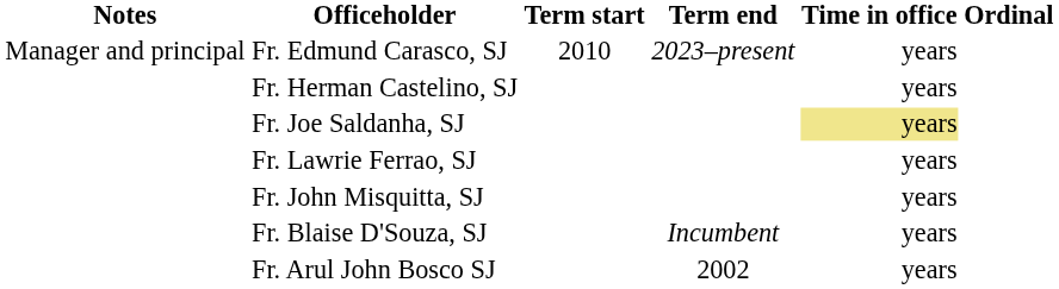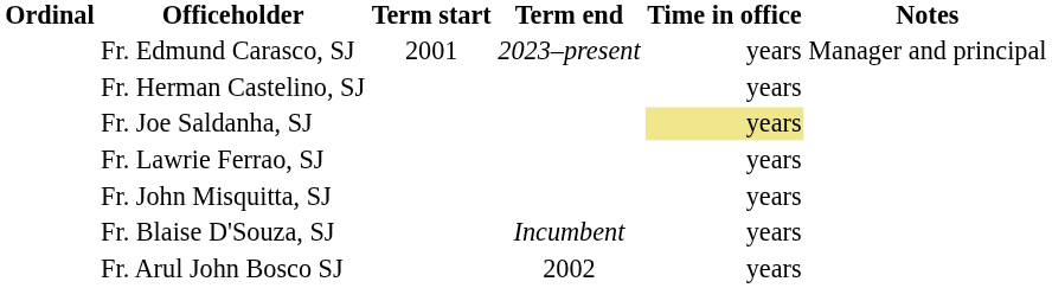columns swapped: Ordinal <-> Notes
Fr. Edmund Carasco, SJ | Term start: 2010 -> 2001
